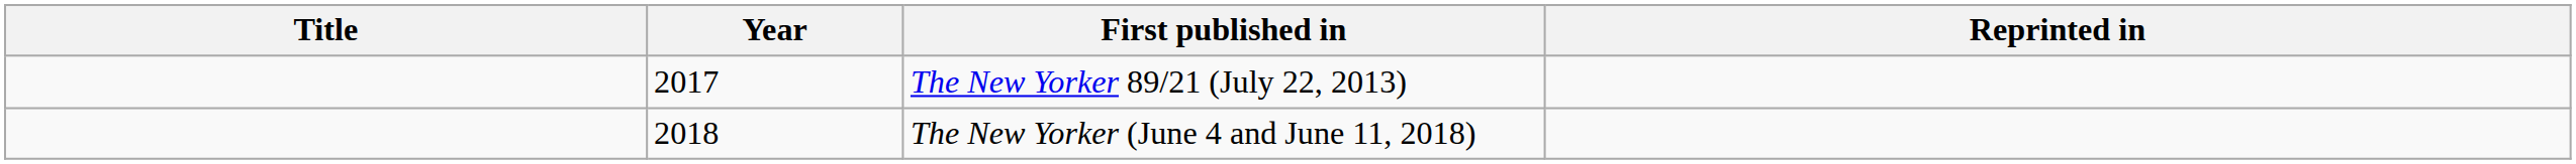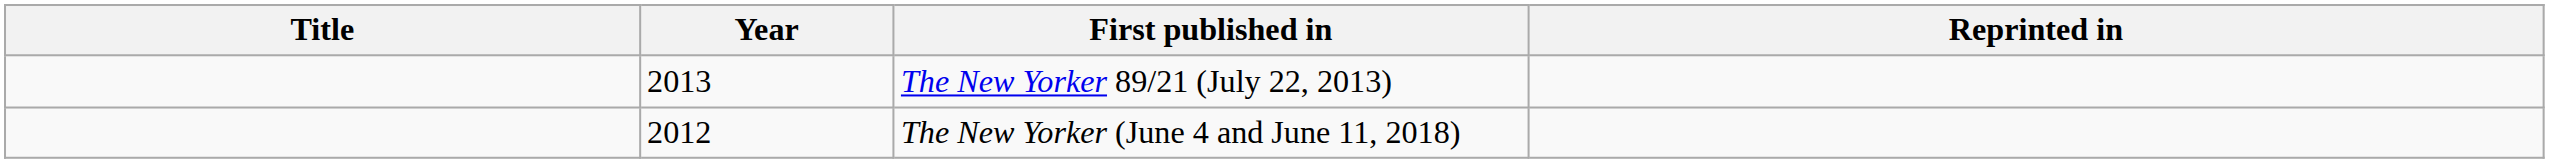The New Yorker 89/21 (July 22, 2013) | Year: 2017 -> 2013
The New Yorker (June 4 and June 11, 2018) | Year: 2018 -> 2012
